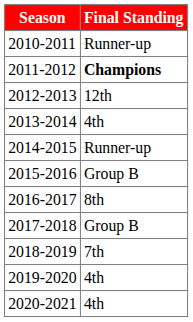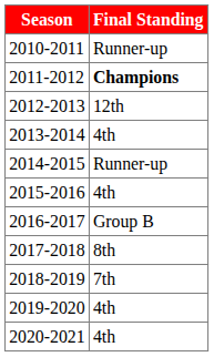2015-2016 | Final Standing: Group B -> 4th
2016-2017 | Final Standing: 8th -> Group B
2017-2018 | Final Standing: Group B -> 8th
